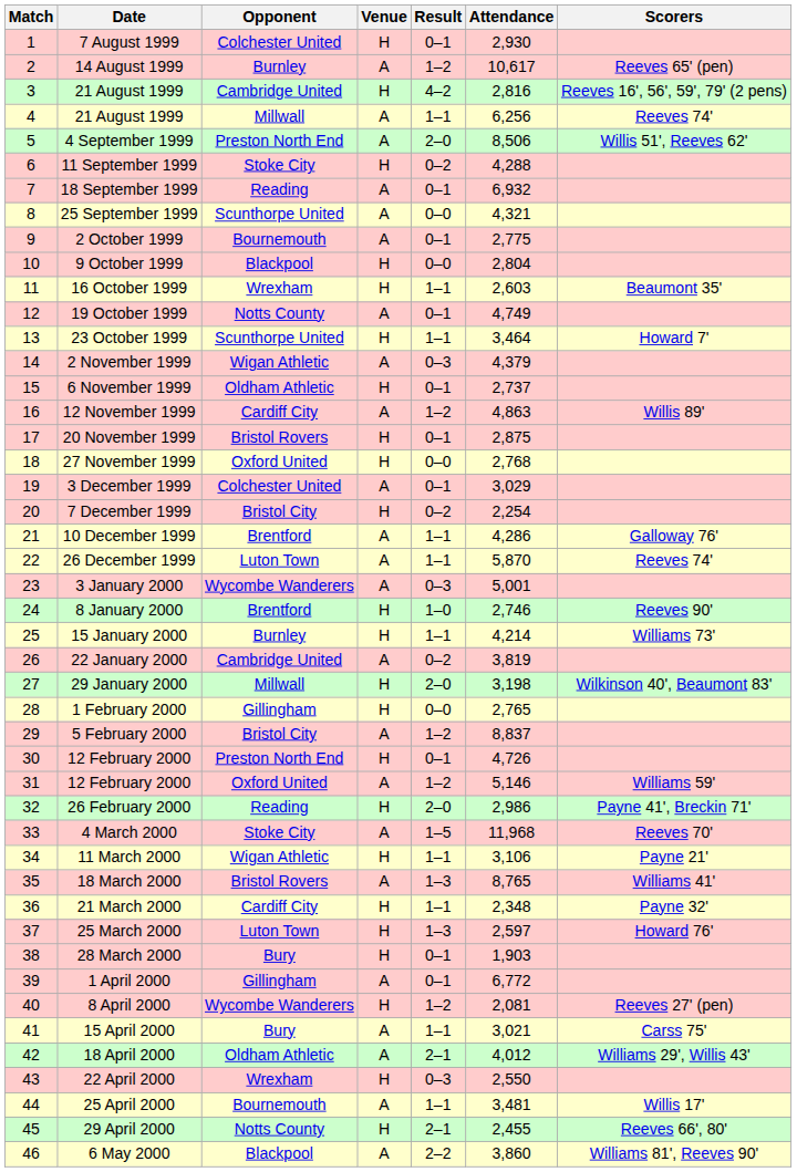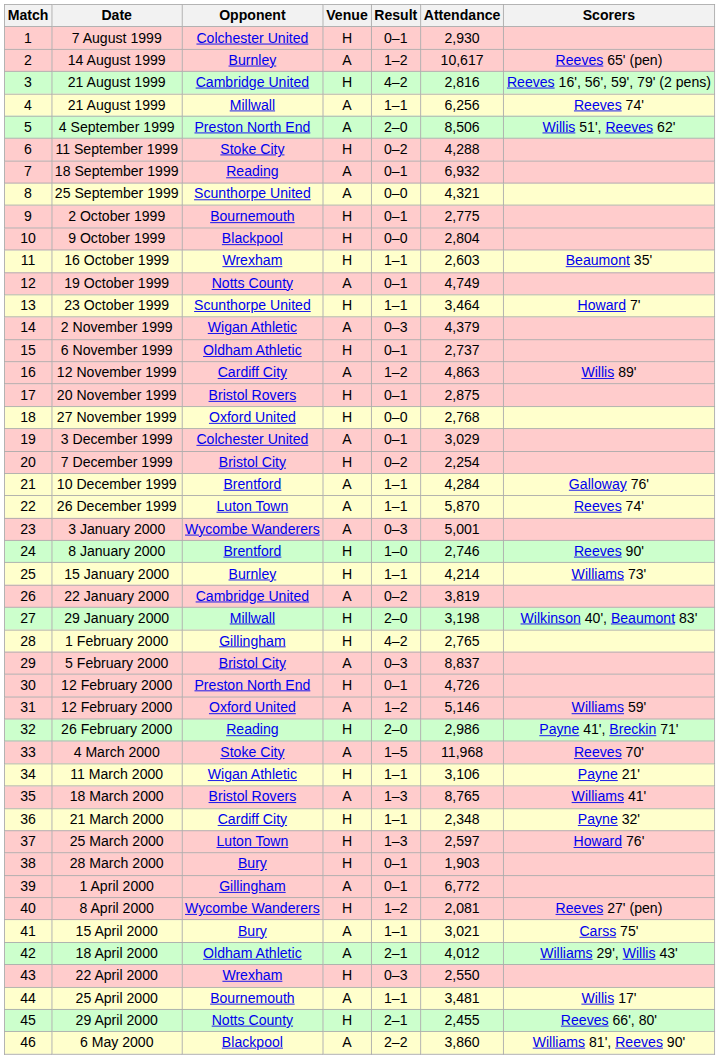2 October 1999 | Venue: A -> H
10 December 1999 | Attendance: 4,286 -> 4,284
1 February 2000 | Result: 0–0 -> 4–2
5 February 2000 | Result: 1–2 -> 0–3
